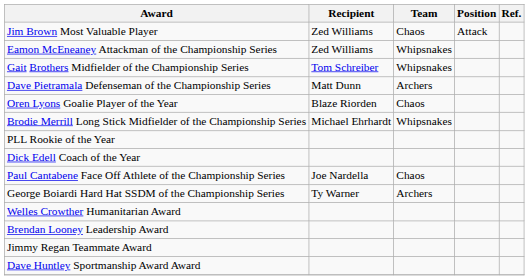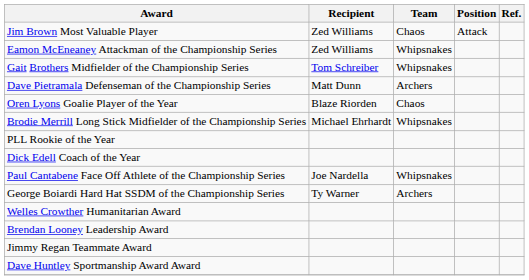Paul Cantabene Face Off Athlete of the Championship Series | Team: Chaos -> Whipsnakes
